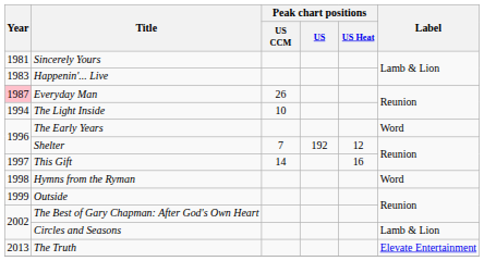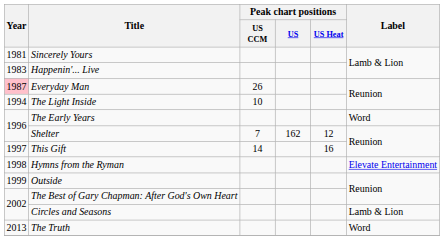Shelter | Peak chart positions / US: 192 -> 162
Hymns from the Ryman | Label: Word -> Elevate Entertainment
The Truth | Label: Elevate Entertainment -> Word
